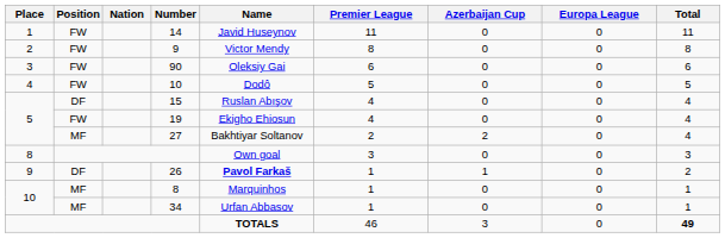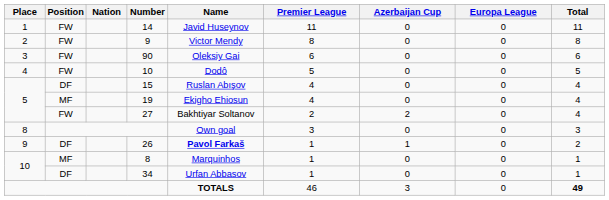19 | Position: FW -> MF
27 | Position: MF -> FW
34 | Position: MF -> DF
